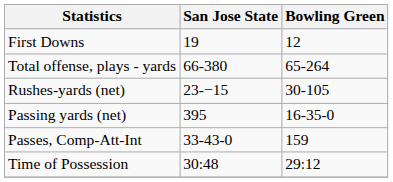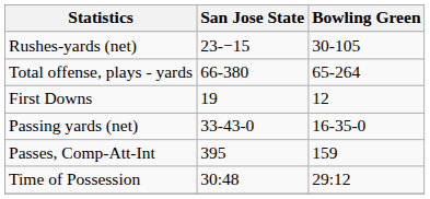rows swapped: First Downs <-> Rushes-yards (net)
Passing yards (net) | San Jose State: 395 -> 33-43-0
Passes, Comp-Att-Int | San Jose State: 33-43-0 -> 395
